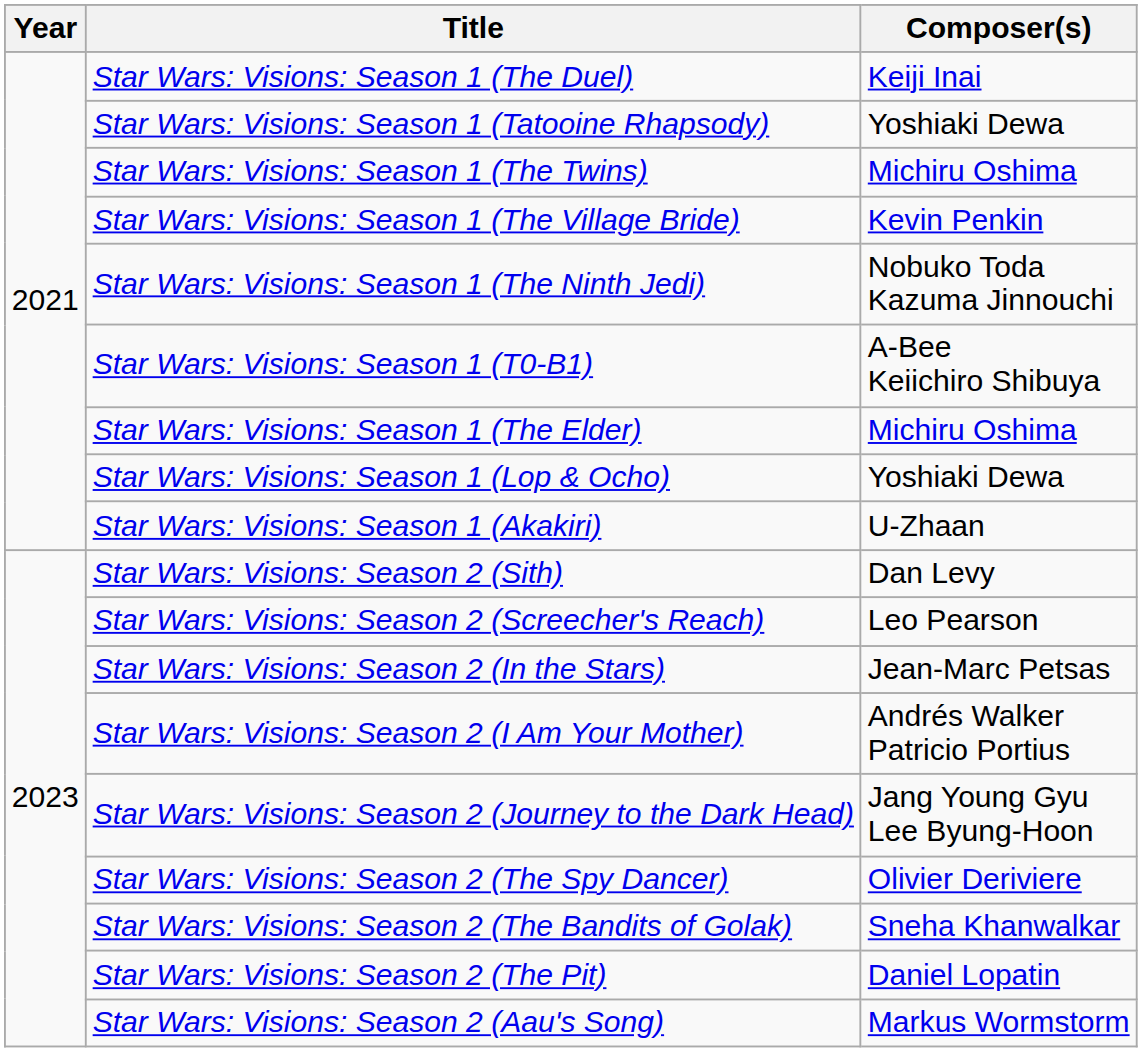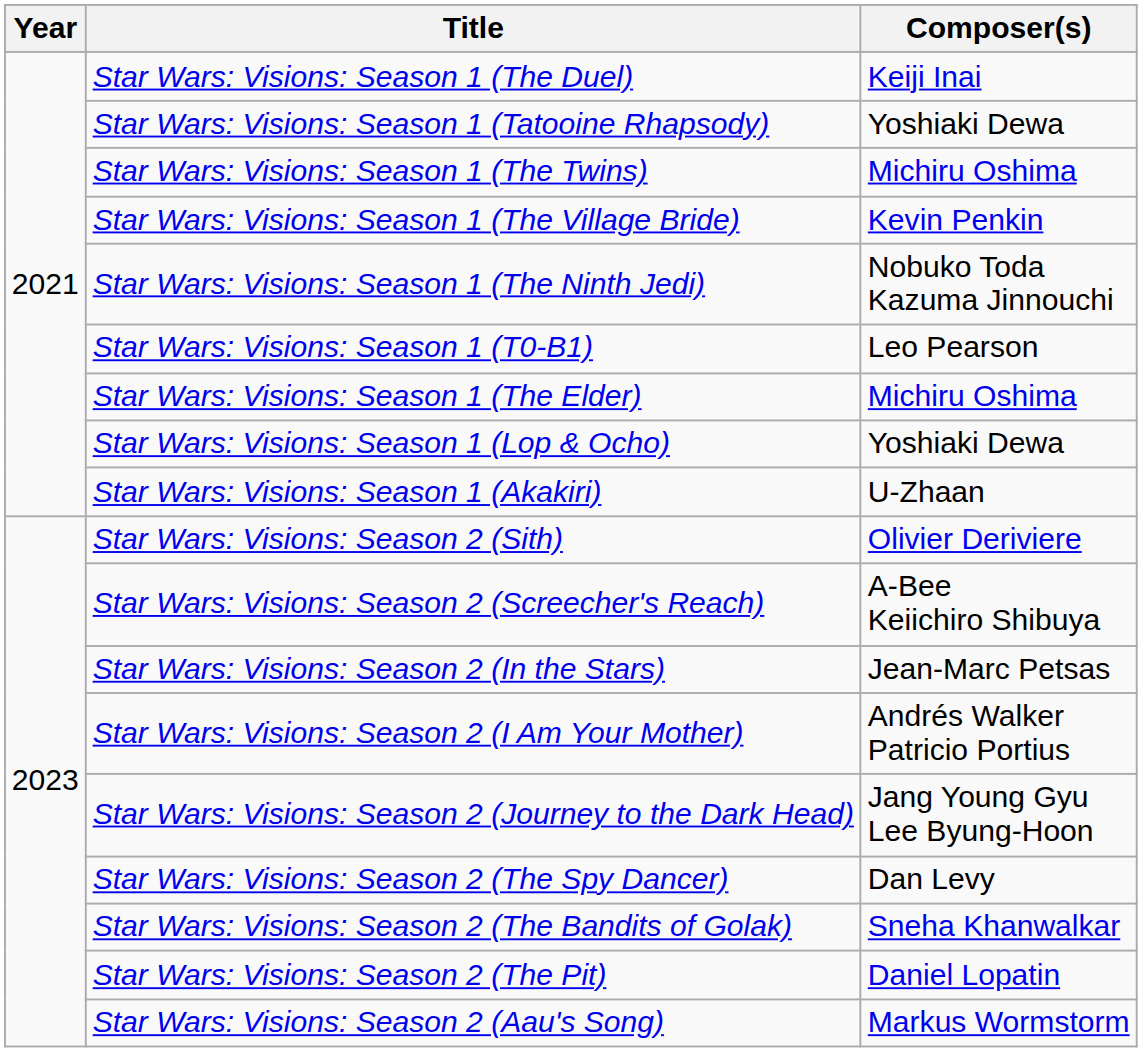Star Wars: Visions: Season 1 (T0-B1) | Composer(s): A-Bee Keiichiro Shibuya -> Leo Pearson
Star Wars: Visions: Season 2 (Sith) | Composer(s): Dan Levy -> Olivier Deriviere
Star Wars: Visions: Season 2 (Screecher's Reach) | Composer(s): Leo Pearson -> A-Bee Keiichiro Shibuya
Star Wars: Visions: Season 2 (The Spy Dancer) | Composer(s): Olivier Deriviere -> Dan Levy
